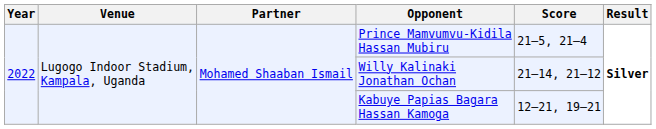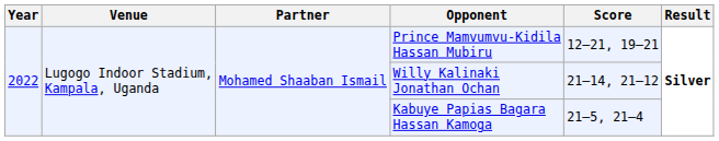Prince Mamvumvu-Kidila Hassan Mubiru | Score: 21–5, 21–4 -> 12–21, 19–21
Kabuye Papias Bagara Hassan Kamoga | Score: 12–21, 19–21 -> 21–5, 21–4
